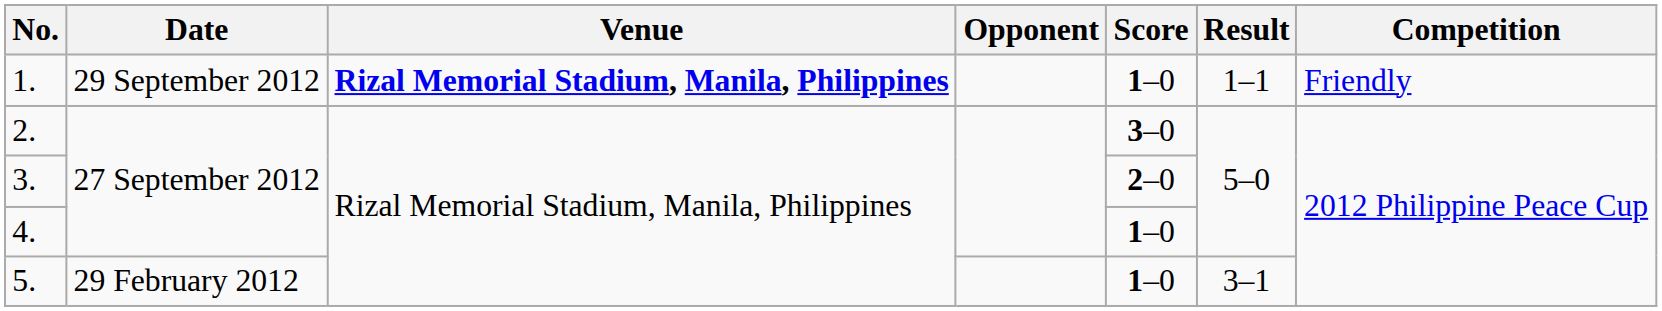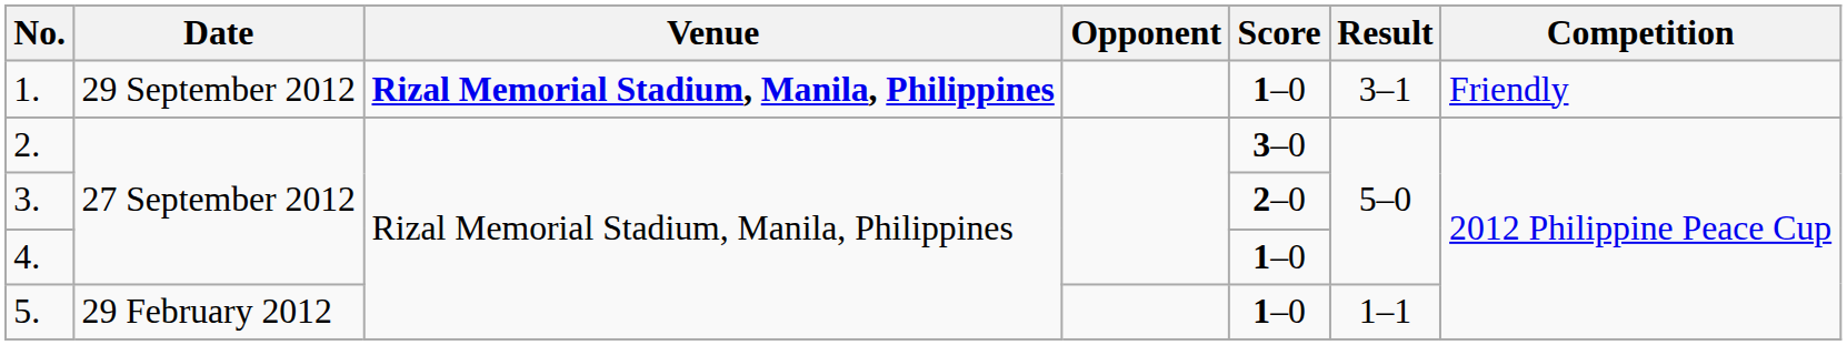1. | Result: 1–1 -> 3–1
5. | Result: 3–1 -> 1–1
